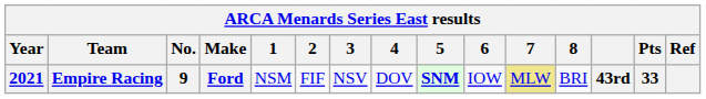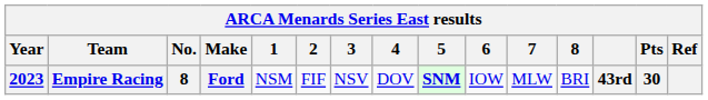Empire Racing | Year: 2021 -> 2023
Empire Racing | No.: 9 -> 8
Empire Racing | 7: khaki background -> no background
Empire Racing | Pts: 33 -> 30
